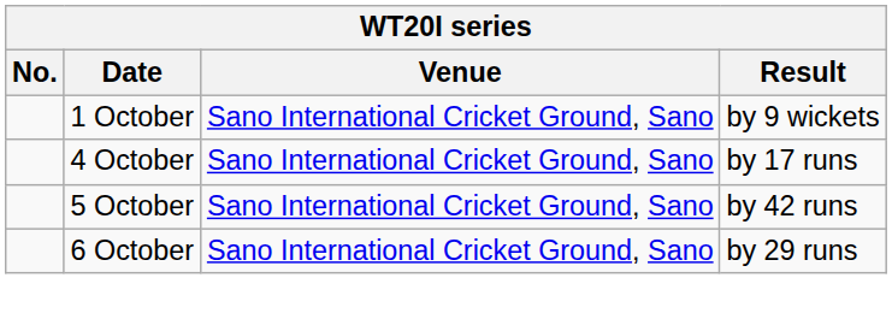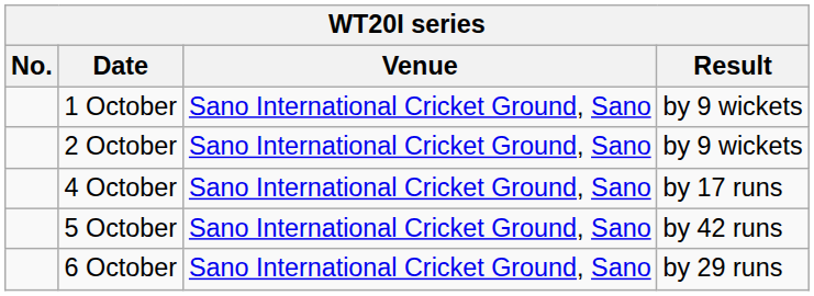+ row: 2 October | Sano International Cricket Ground, Sano | by 9 wickets
